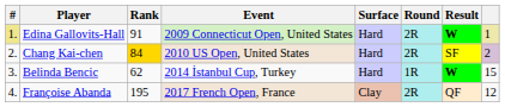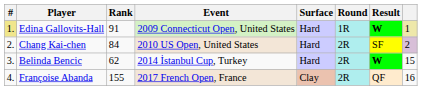Edina Gallovits-Hall | Round: 2R -> 1R
Chang Kai-chen | Rank: gold background -> no background
Belinda Bencic | Round: 1R -> 2R
Françoise Abanda | Rank: 195 -> 155
Françoise Abanda | column 8: 12 -> 16
